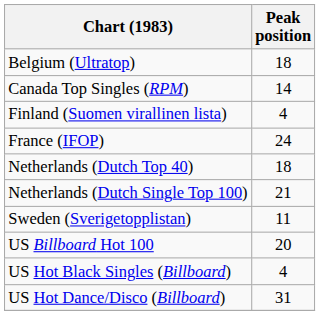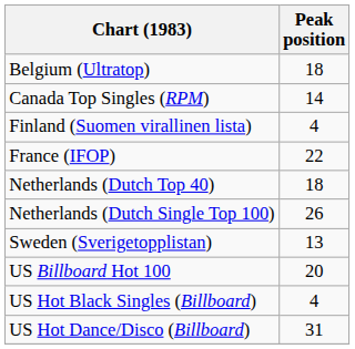France (IFOP) | Peak position: 24 -> 22
Netherlands (Dutch Single Top 100) | Peak position: 21 -> 26
Sweden (Sverigetopplistan) | Peak position: 11 -> 13
